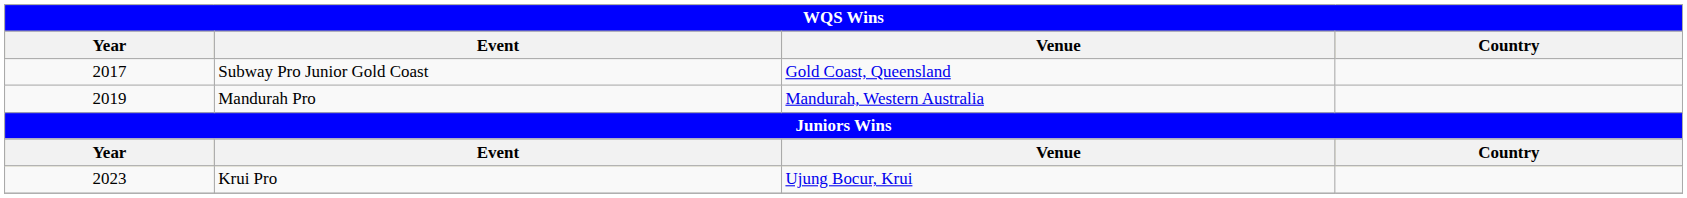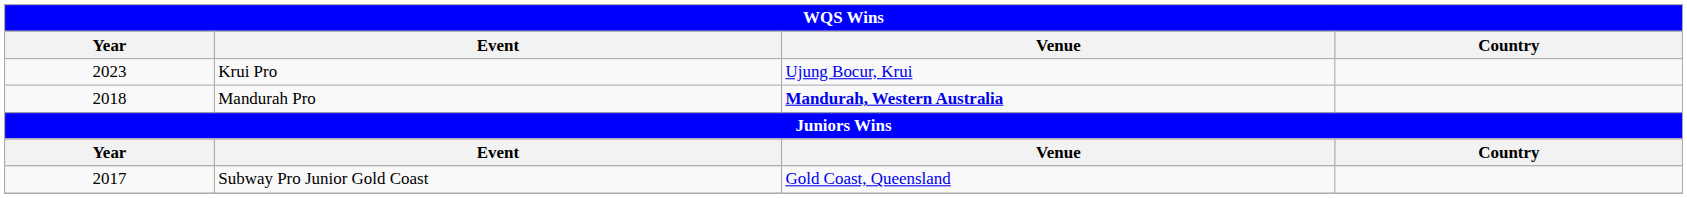rows swapped: Krui Pro <-> Subway Pro Junior Gold Coast
Mandurah Pro | Year: 2019 -> 2018
Mandurah Pro | Venue: normal -> bold
